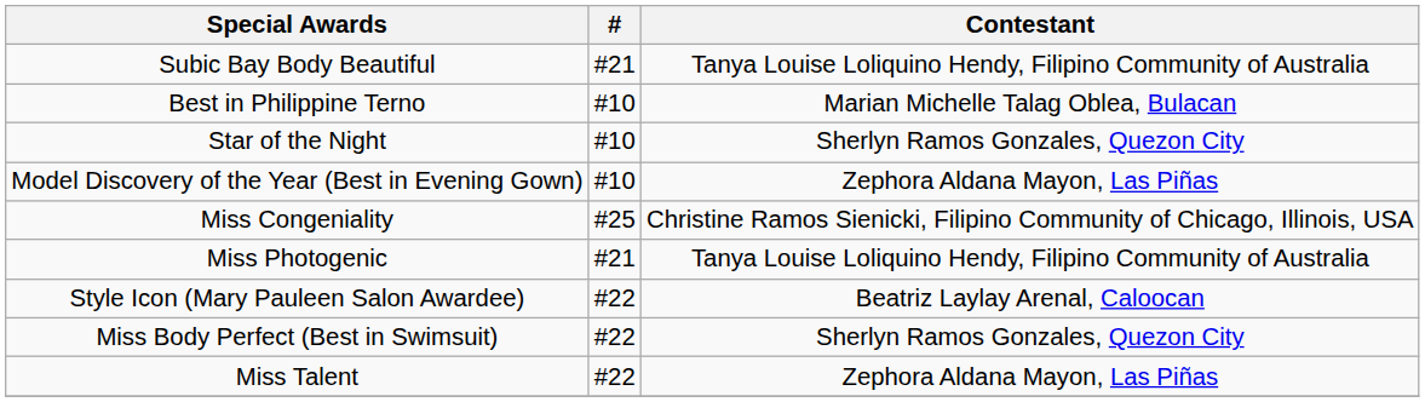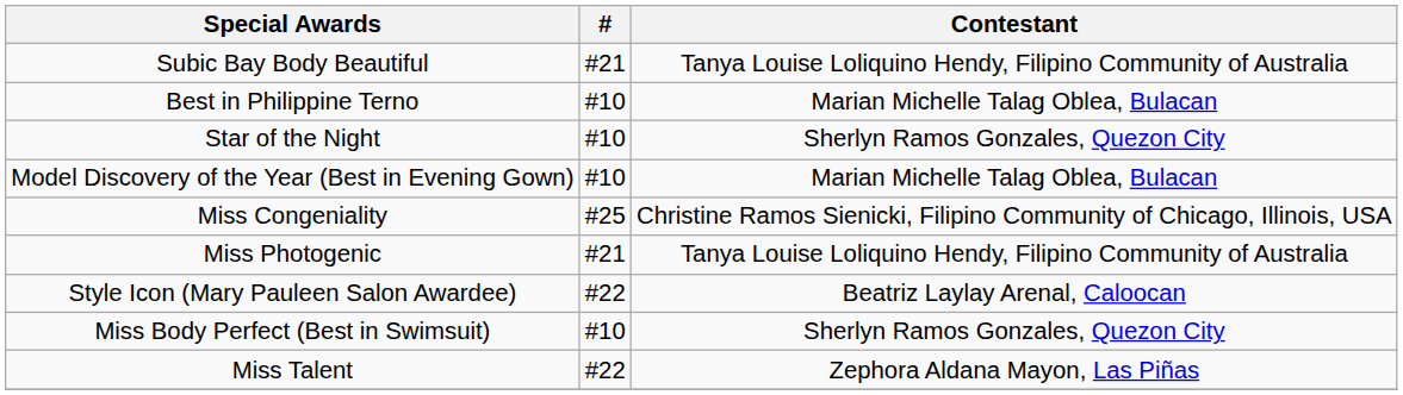Model Discovery of the Year (Best in Evening Gown) | Contestant: Zephora Aldana Mayon, Las Piñas -> Marian Michelle Talag Oblea, Bulacan
Miss Body Perfect (Best in Swimsuit) | #: #22 -> #10
